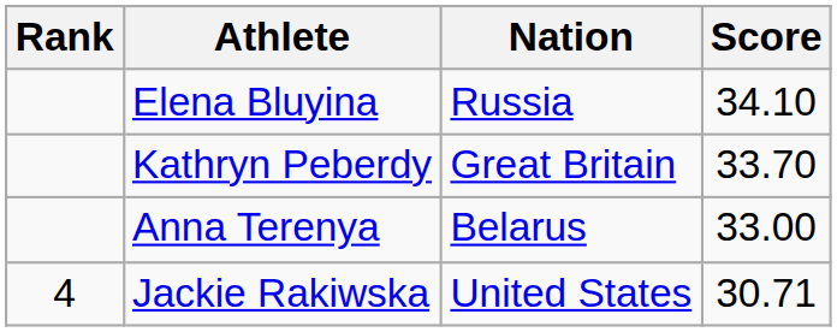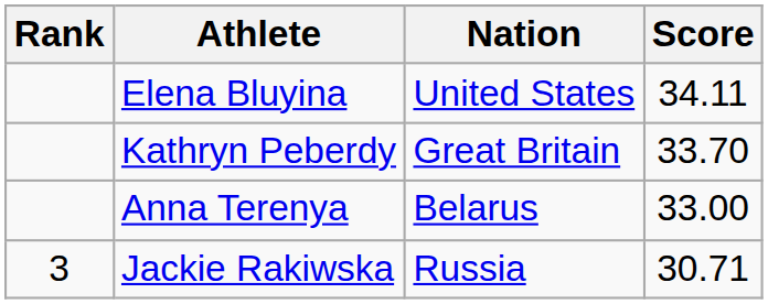Elena Bluyina | Nation: Russia -> United States
Elena Bluyina | Score: 34.10 -> 34.11
Jackie Rakiwska | Rank: 4 -> 3
Jackie Rakiwska | Nation: United States -> Russia
